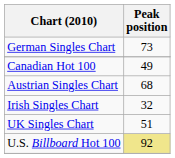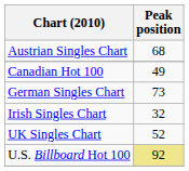rows swapped: Austrian Singles Chart <-> German Singles Chart
UK Singles Chart | Peak position: 51 -> 52
